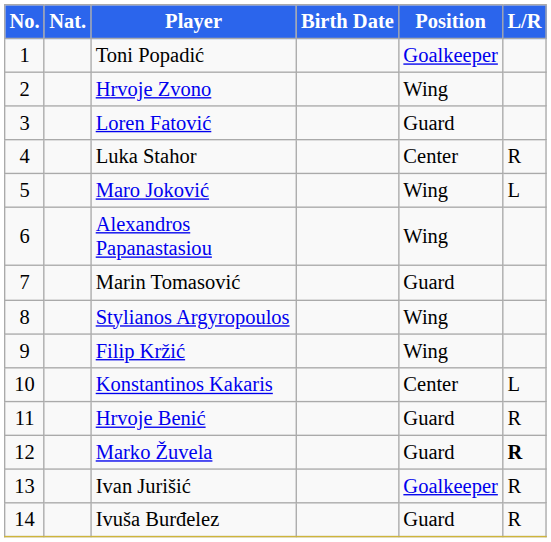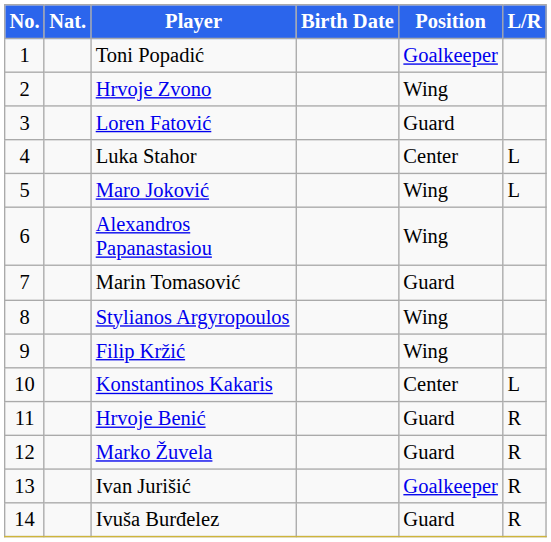Luka Stahor | L/R: R -> L
Marko Žuvela | L/R: bold -> normal
